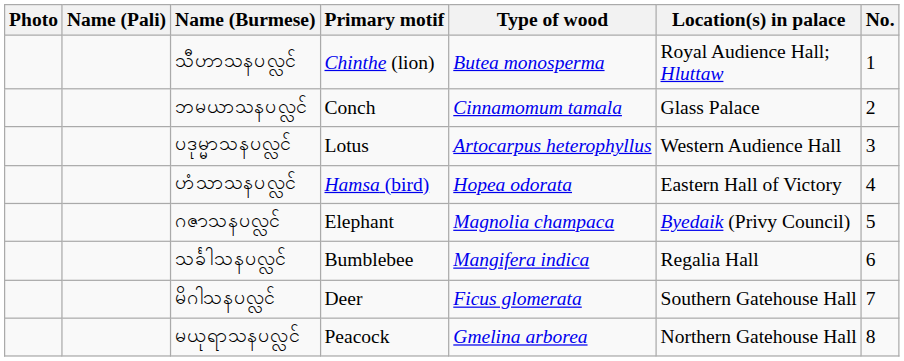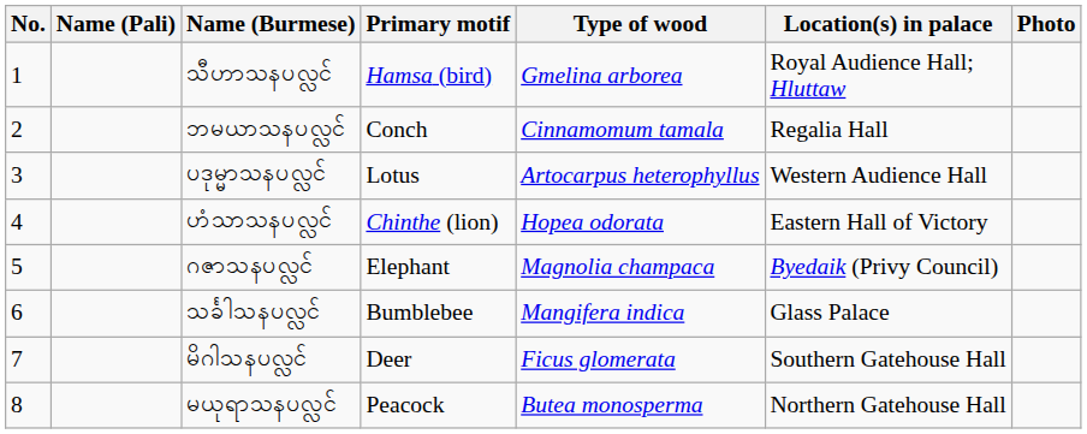columns swapped: No. <-> Photo
သီဟာသနပလ္လင် | Primary motif: Chinthe (lion) -> Hamsa (bird)
သီဟာသနပလ္လင် | Type of wood: Butea monosperma -> Gmelina arborea
ဘမယာသနပလ္လင် | Location(s) in palace: Glass Palace -> Regalia Hall
ဟံသာသနပလ္လင် | Primary motif: Hamsa (bird) -> Chinthe (lion)
သင်္ခါသနပလ္လင် | Location(s) in palace: Regalia Hall -> Glass Palace
မယုရာသနပလ္လင် | Type of wood: Gmelina arborea -> Butea monosperma
